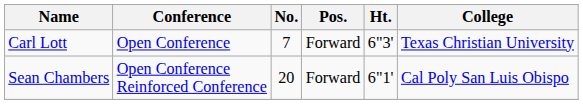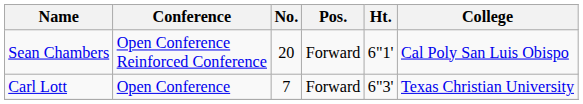rows swapped: Carl Lott <-> Sean Chambers
